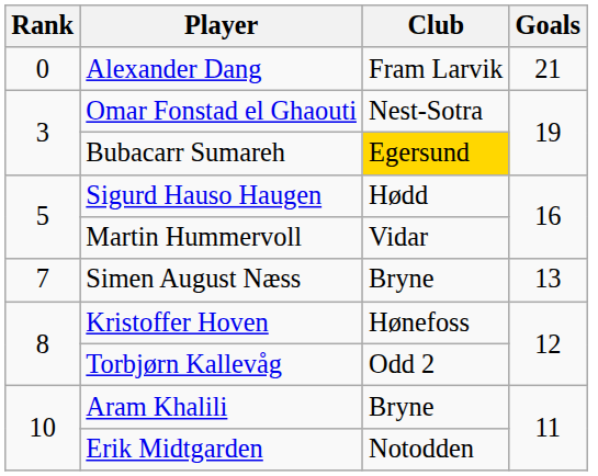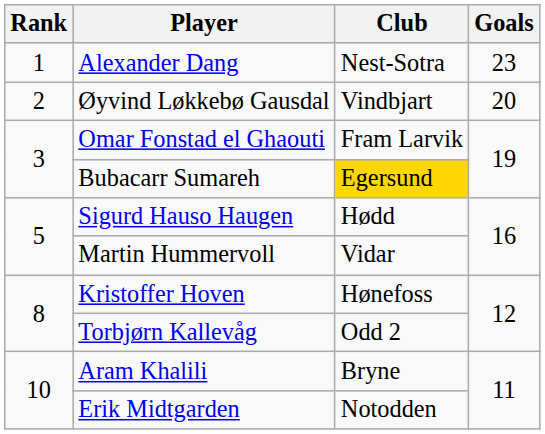Alexander Dang | Rank: 0 -> 1
Alexander Dang | Club: Fram Larvik -> Nest-Sotra
Alexander Dang | Goals: 21 -> 23
+ row: 2 | Øyvind Løkkebø Gausdal | Vindbjart | 20
Omar Fonstad el Ghaouti | Club: Nest-Sotra -> Fram Larvik
- row: 7 | Simen August Næss | Bryne | 13
